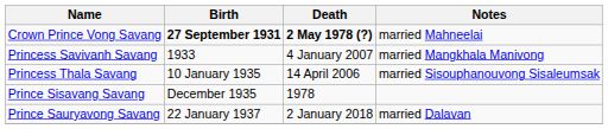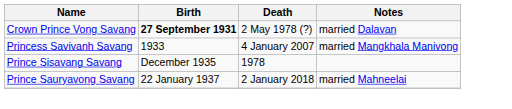Crown Prince Vong Savang | Death: bold -> normal
Crown Prince Vong Savang | Notes: married Mahneelai -> married Dalavan
- row: Princess Thala Savang | 10 January 1935 | 14 April 2006 | married Sisouphanouvong Sisaleumsak
Prince Sauryavong Savang | Notes: married Dalavan -> married Mahneelai
